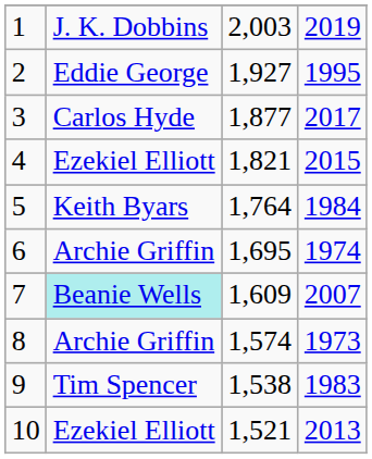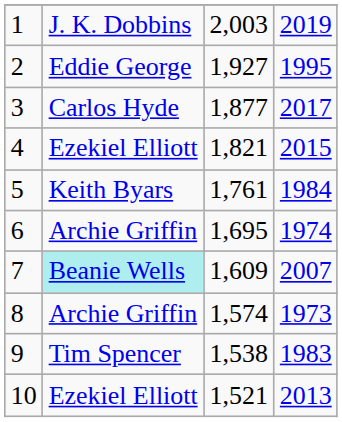5 | column 3: 1,764 -> 1,761
